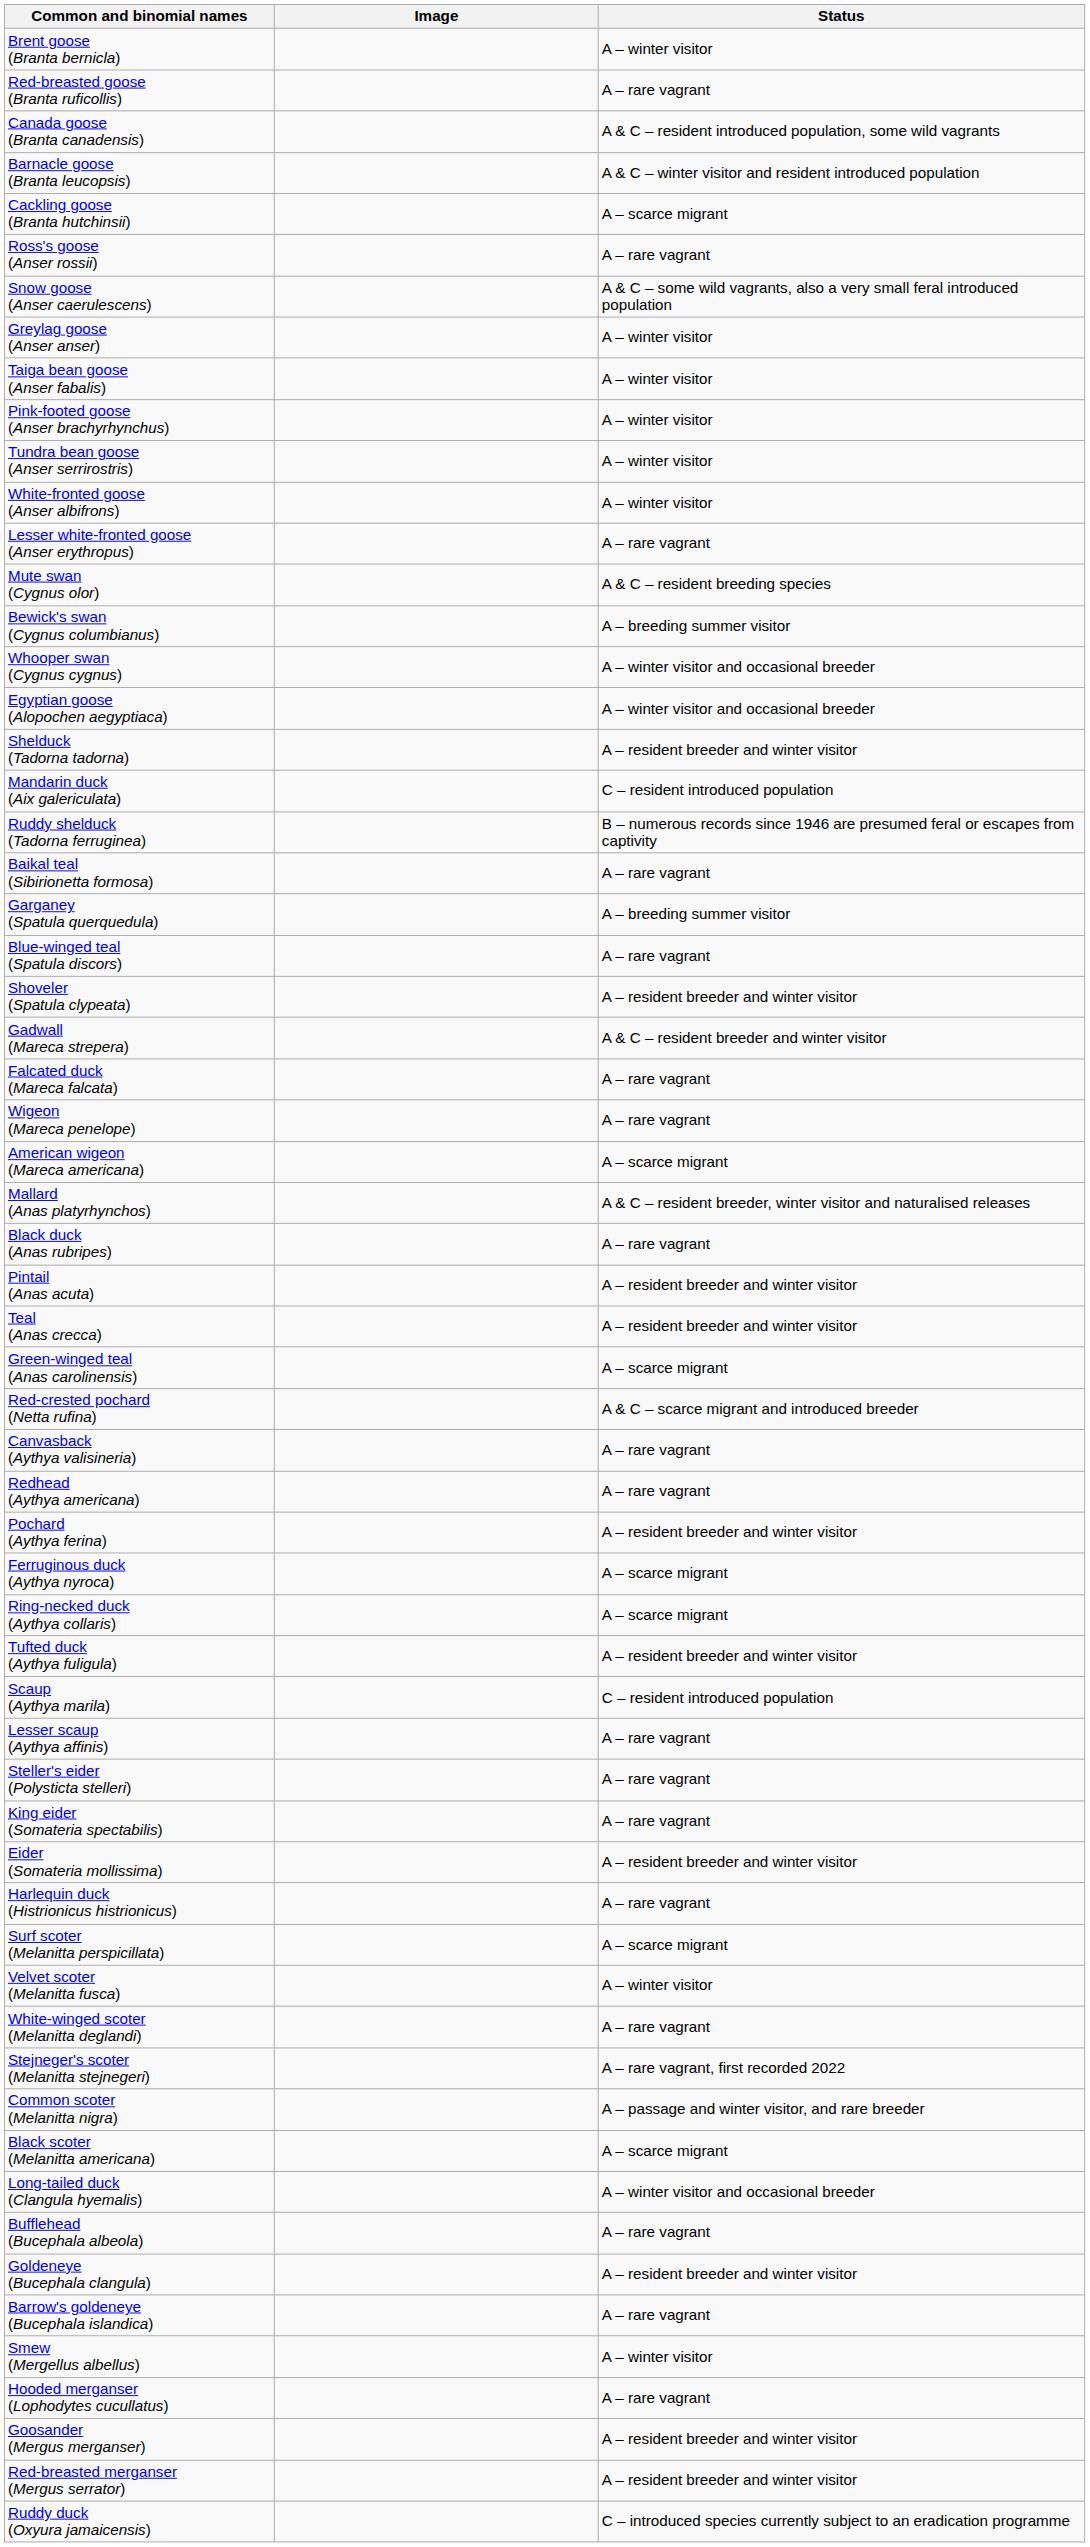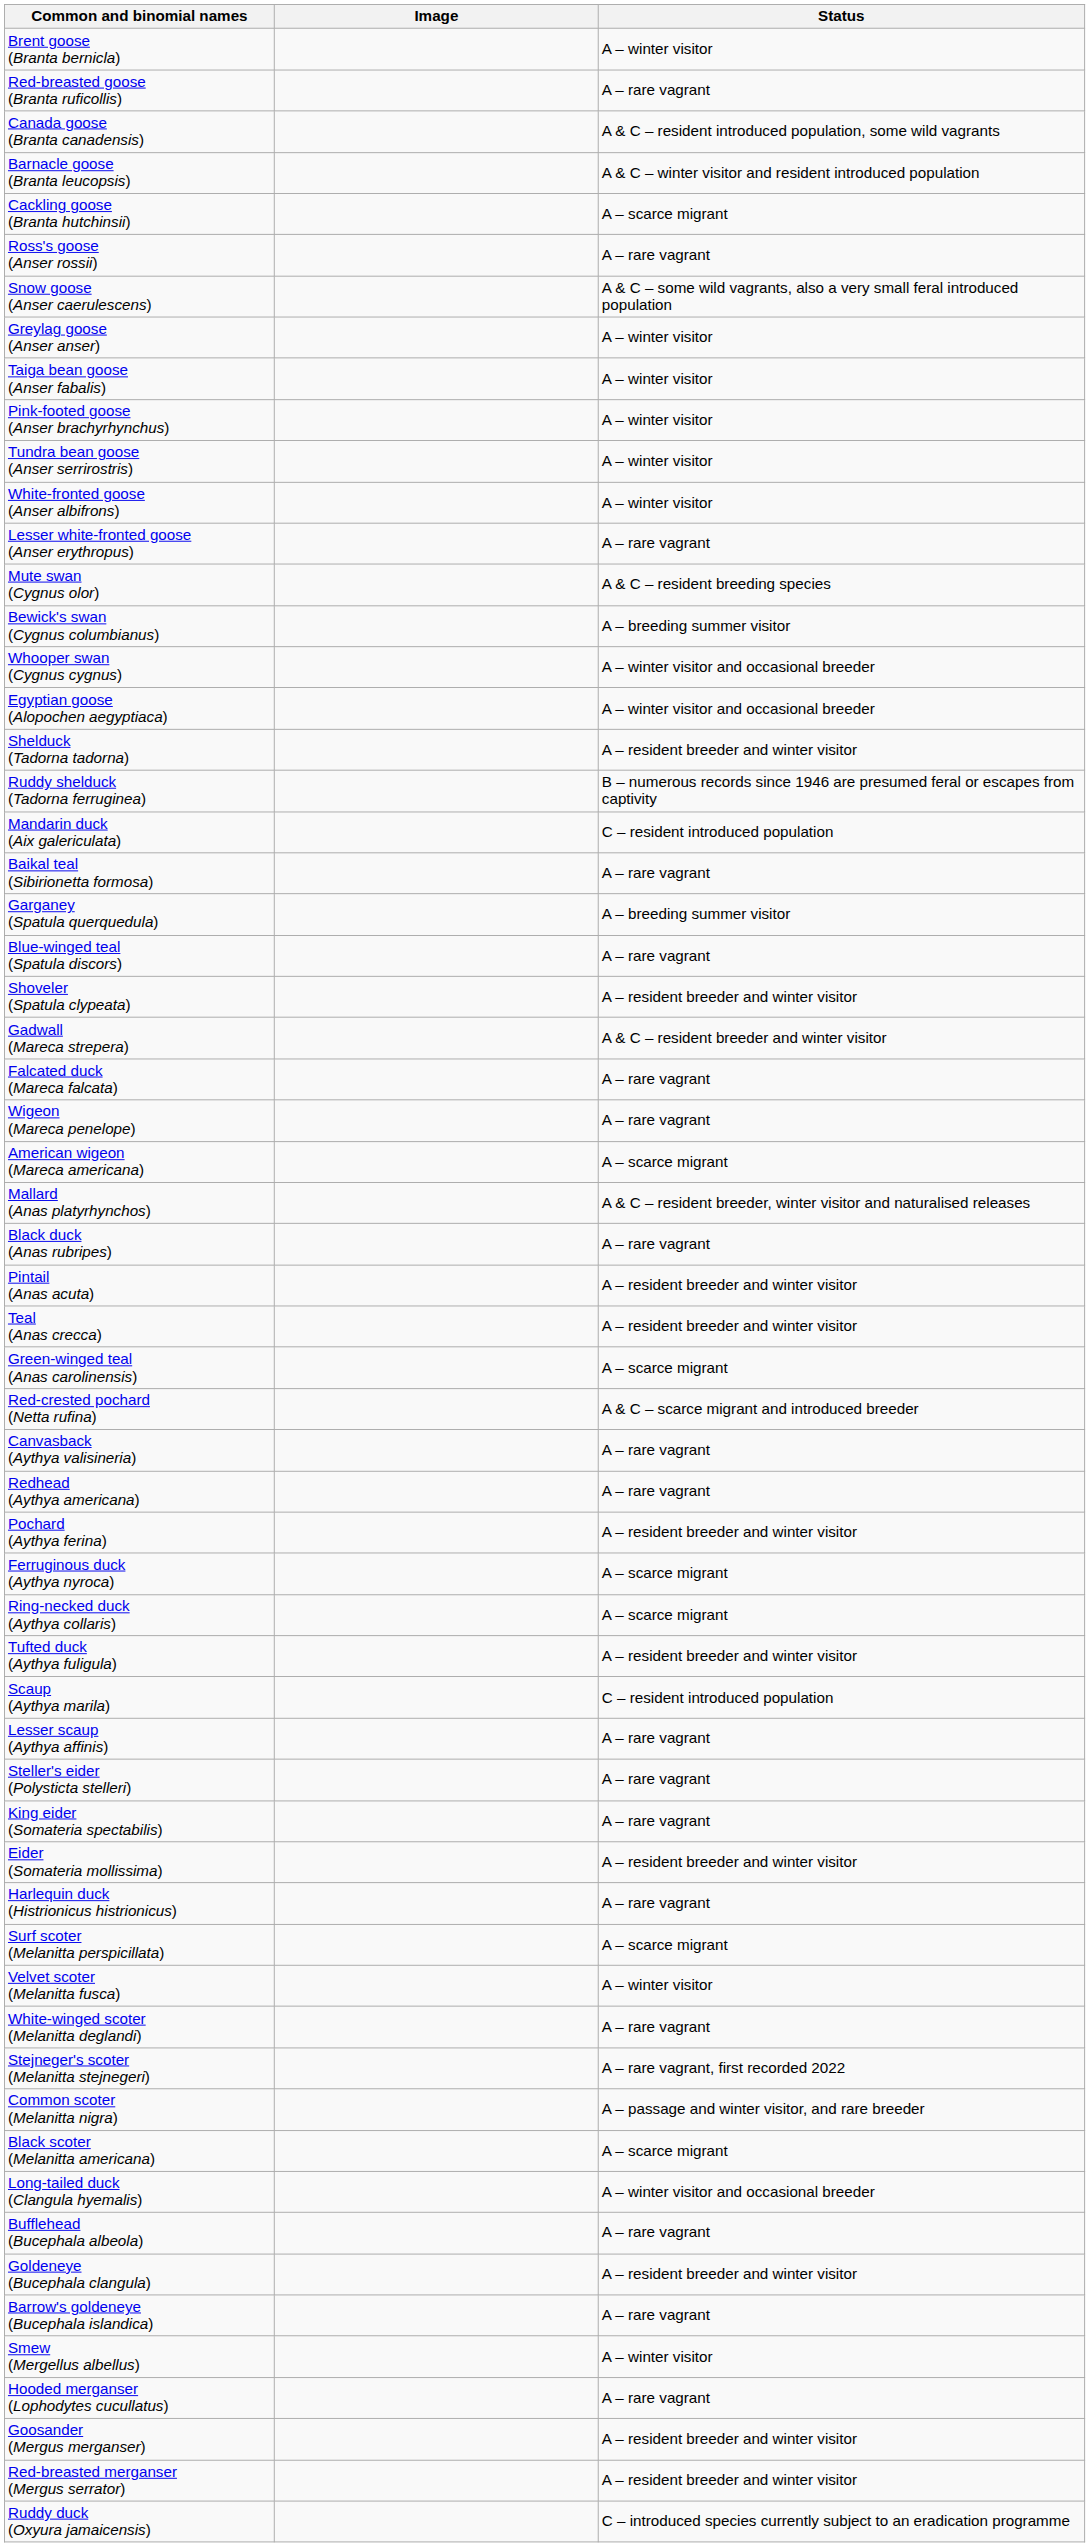rows swapped: Ruddy shelduck (Tadorna ferruginea) <-> Mandarin duck (Aix galericulata)
